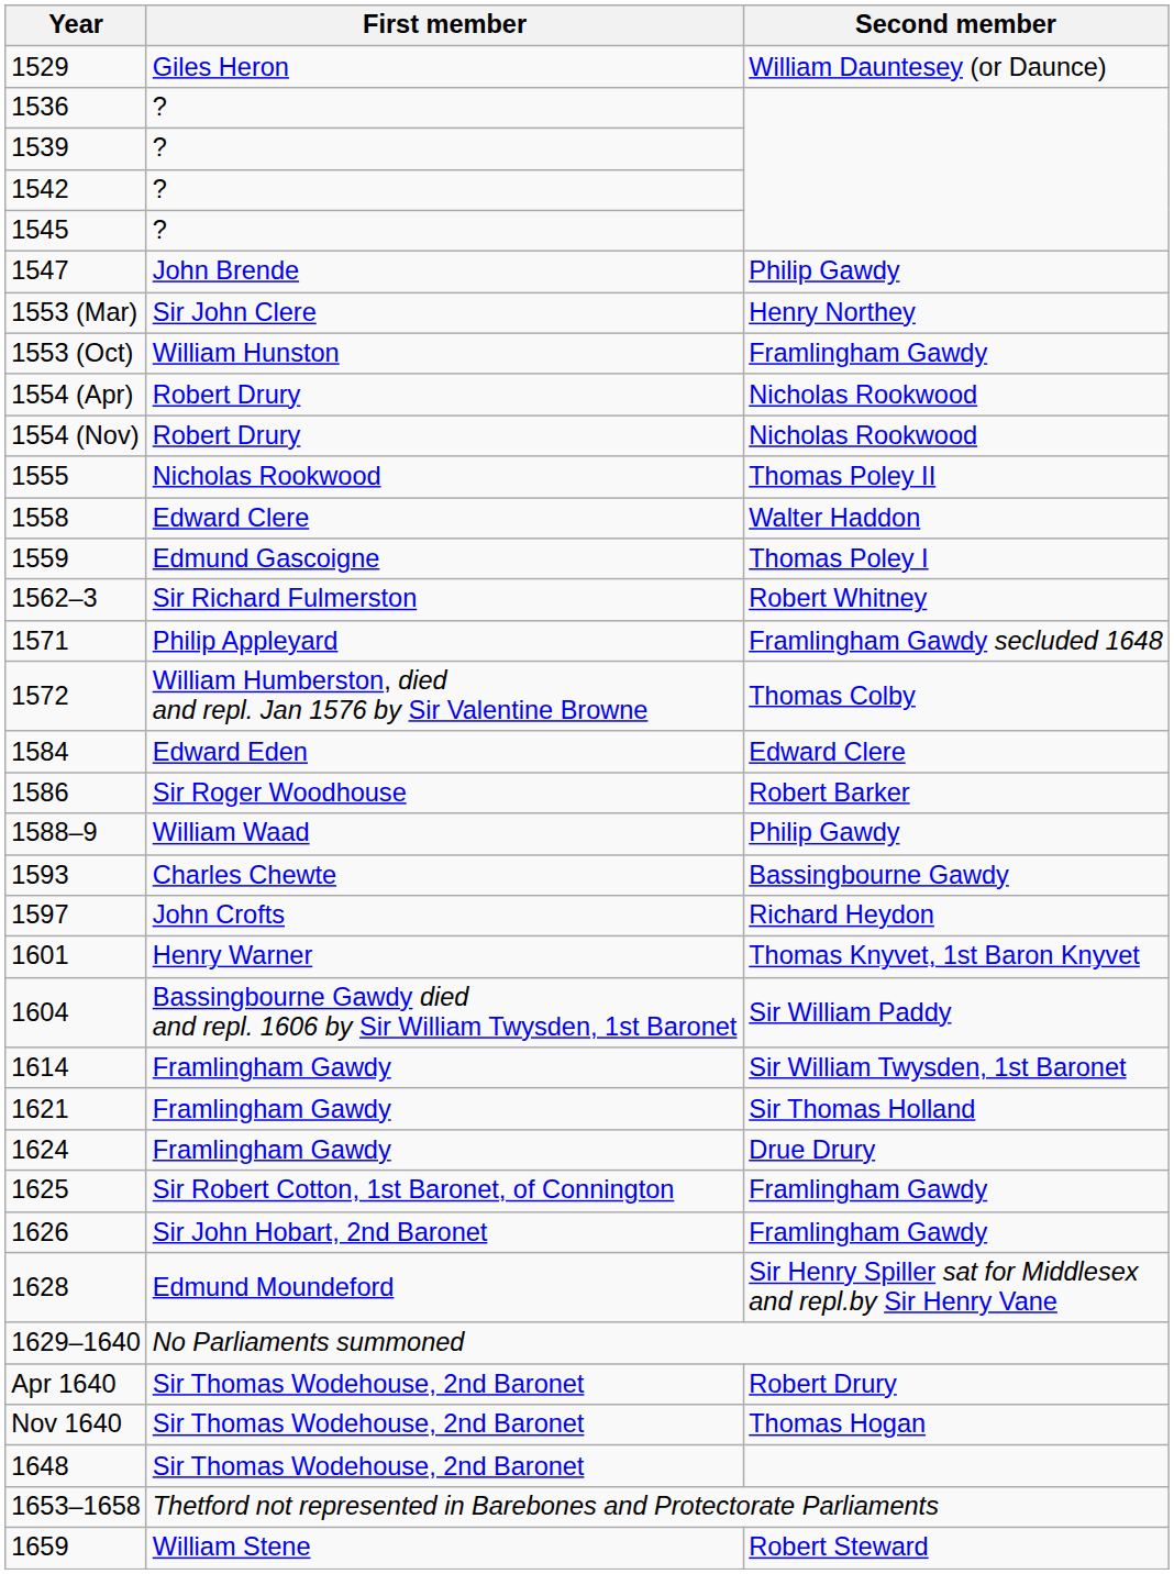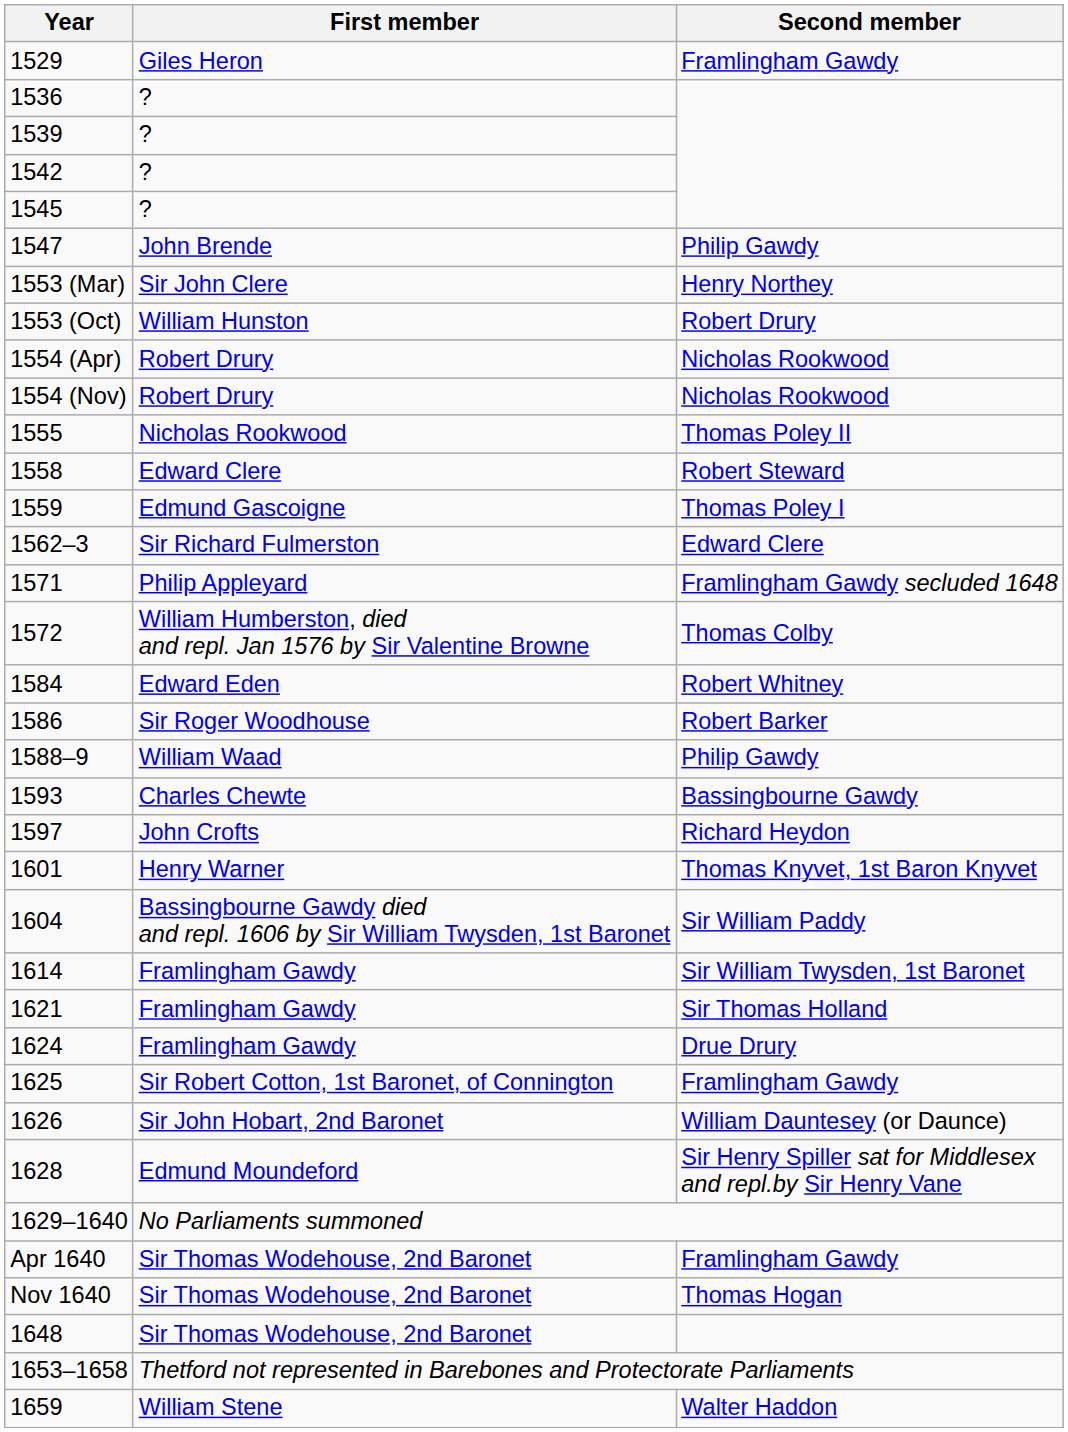1529 | Second member: William Dauntesey (or Daunce) -> Framlingham Gawdy
1553 (Oct) | Second member: Framlingham Gawdy -> Robert Drury
1558 | Second member: Walter Haddon -> Robert Steward
1562–3 | Second member: Robert Whitney -> Edward Clere
1584 | Second member: Edward Clere -> Robert Whitney
1626 | Second member: Framlingham Gawdy -> William Dauntesey (or Daunce)
Apr 1640 | Second member: Robert Drury -> Framlingham Gawdy
1659 | Second member: Robert Steward -> Walter Haddon
